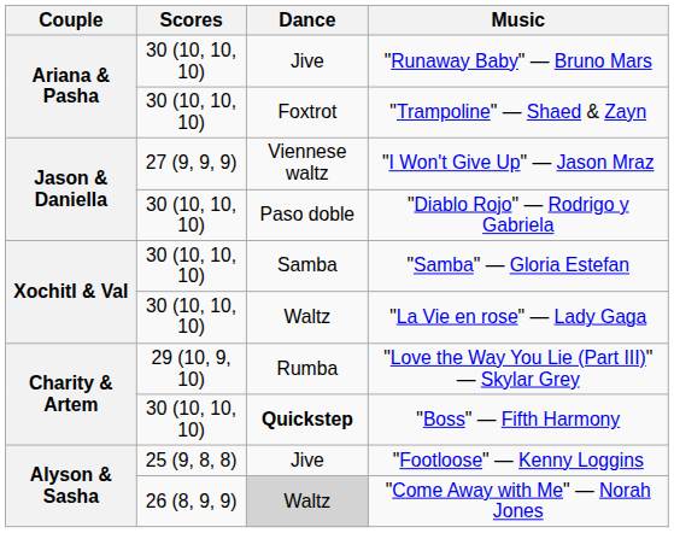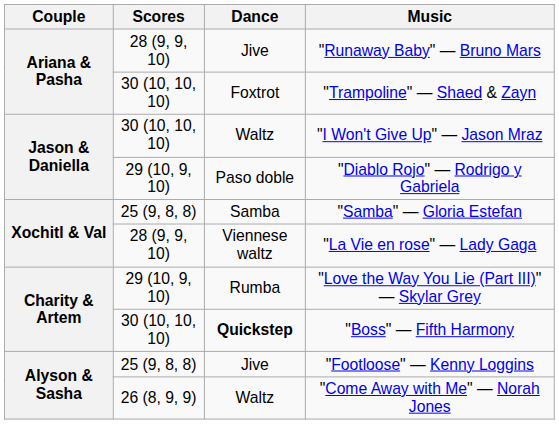"Runaway Baby" — Bruno Mars | Scores: 30 (10, 10, 10) -> 28 (9, 9, 10)
"I Won't Give Up" — Jason Mraz | Scores: 27 (9, 9, 9) -> 30 (10, 10, 10)
"I Won't Give Up" — Jason Mraz | Dance: Viennese waltz -> Waltz
"Diablo Rojo" — Rodrigo y Gabriela | Scores: 30 (10, 10, 10) -> 29 (10, 9, 10)
"Samba" — Gloria Estefan | Scores: 30 (10, 10, 10) -> 25 (9, 8, 8)
"La Vie en rose" — Lady Gaga | Scores: 30 (10, 10, 10) -> 28 (9, 9, 10)
"La Vie en rose" — Lady Gaga | Dance: Waltz -> Viennese waltz
"Come Away with Me" — Norah Jones | Dance: lightgrey background -> no background
